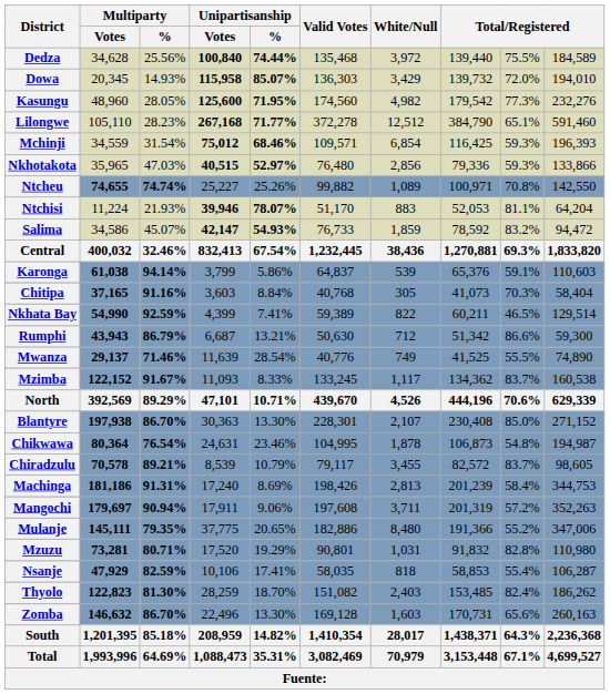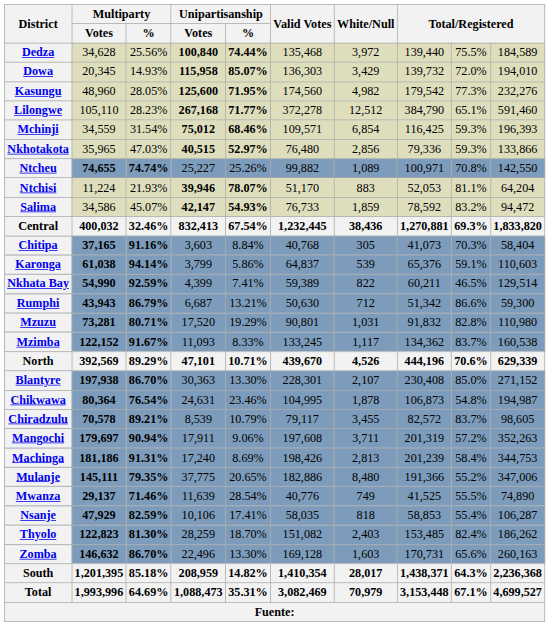rows swapped: Chitipa <-> Karonga
rows swapped: Mzuzu <-> Mwanza
rows swapped: Machinga <-> Mangochi
